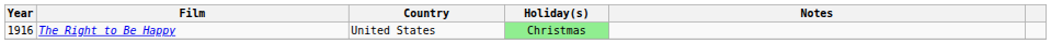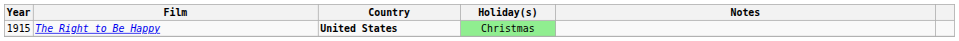The Right to Be Happy | Year: 1916 -> 1915
The Right to Be Happy | Country: normal -> bold
